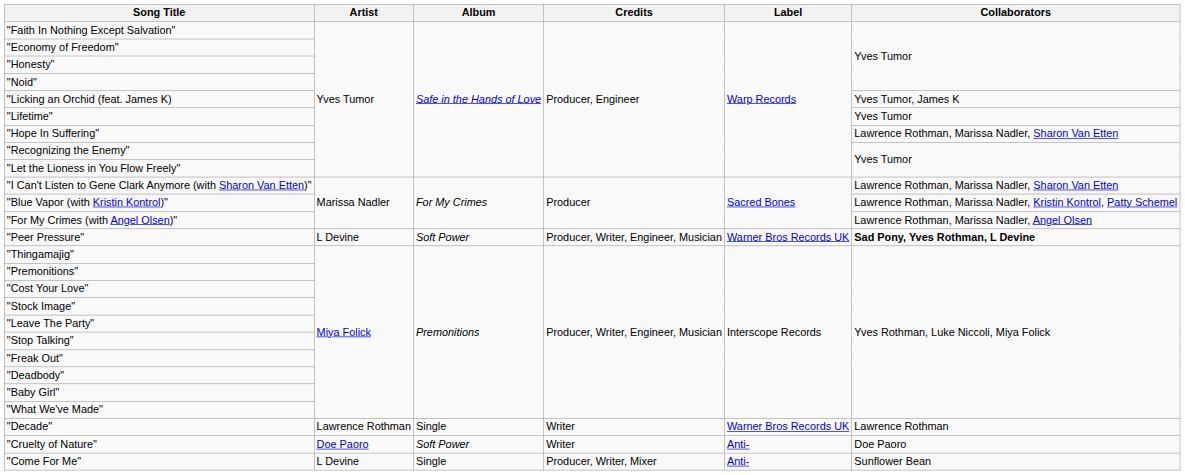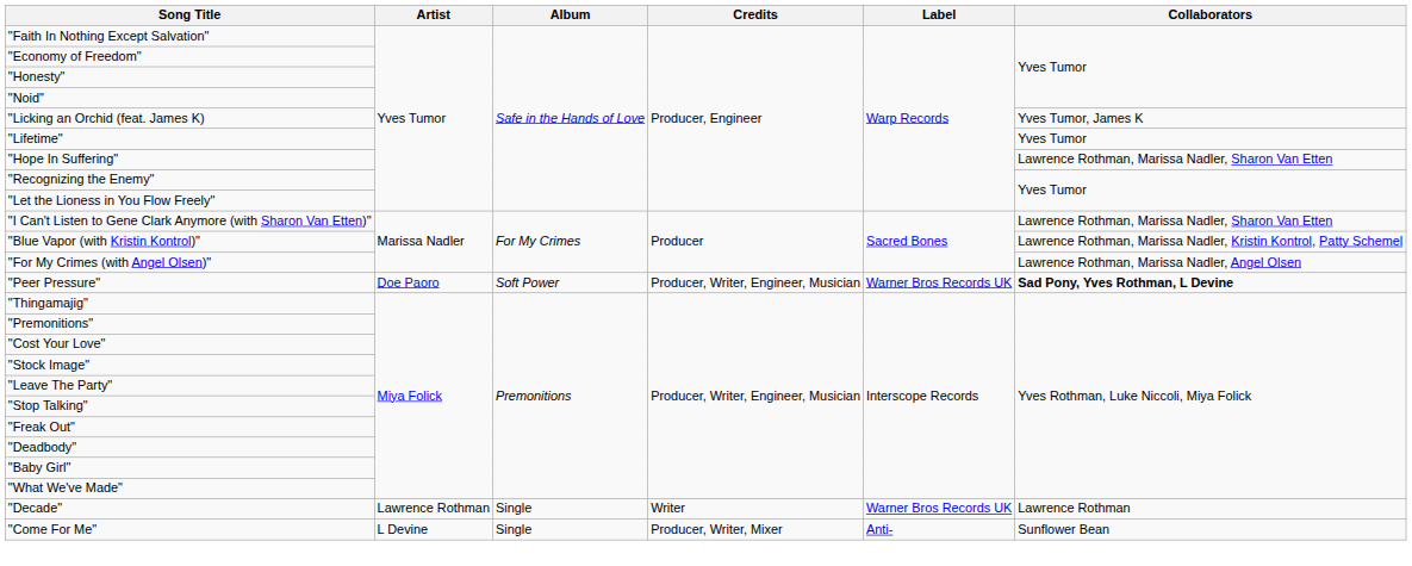"Peer Pressure" | Artist: L Devine -> Doe Paoro
- row: "Cruelty of Nature" | Doe Paoro | Soft Power | Writer | Anti- | Doe Paoro
